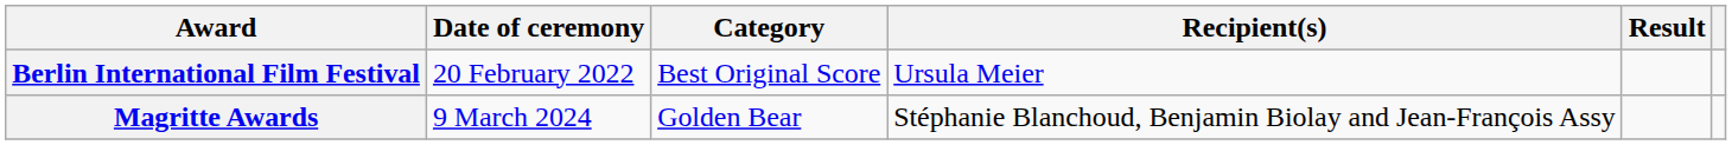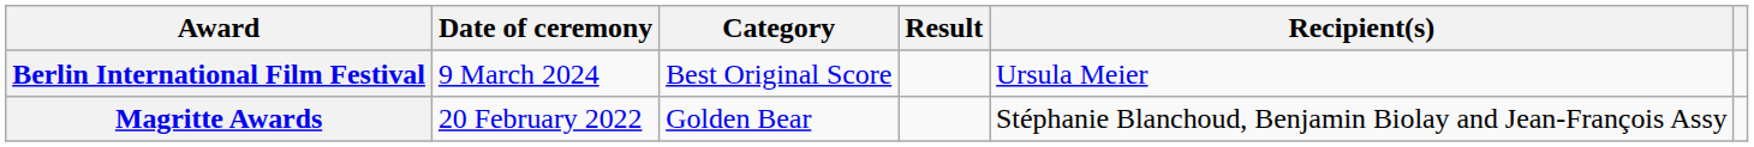columns swapped: Recipient(s) <-> Result
Berlin International Film Festival | Date of ceremony: 20 February 2022 -> 9 March 2024
Magritte Awards | Date of ceremony: 9 March 2024 -> 20 February 2022
